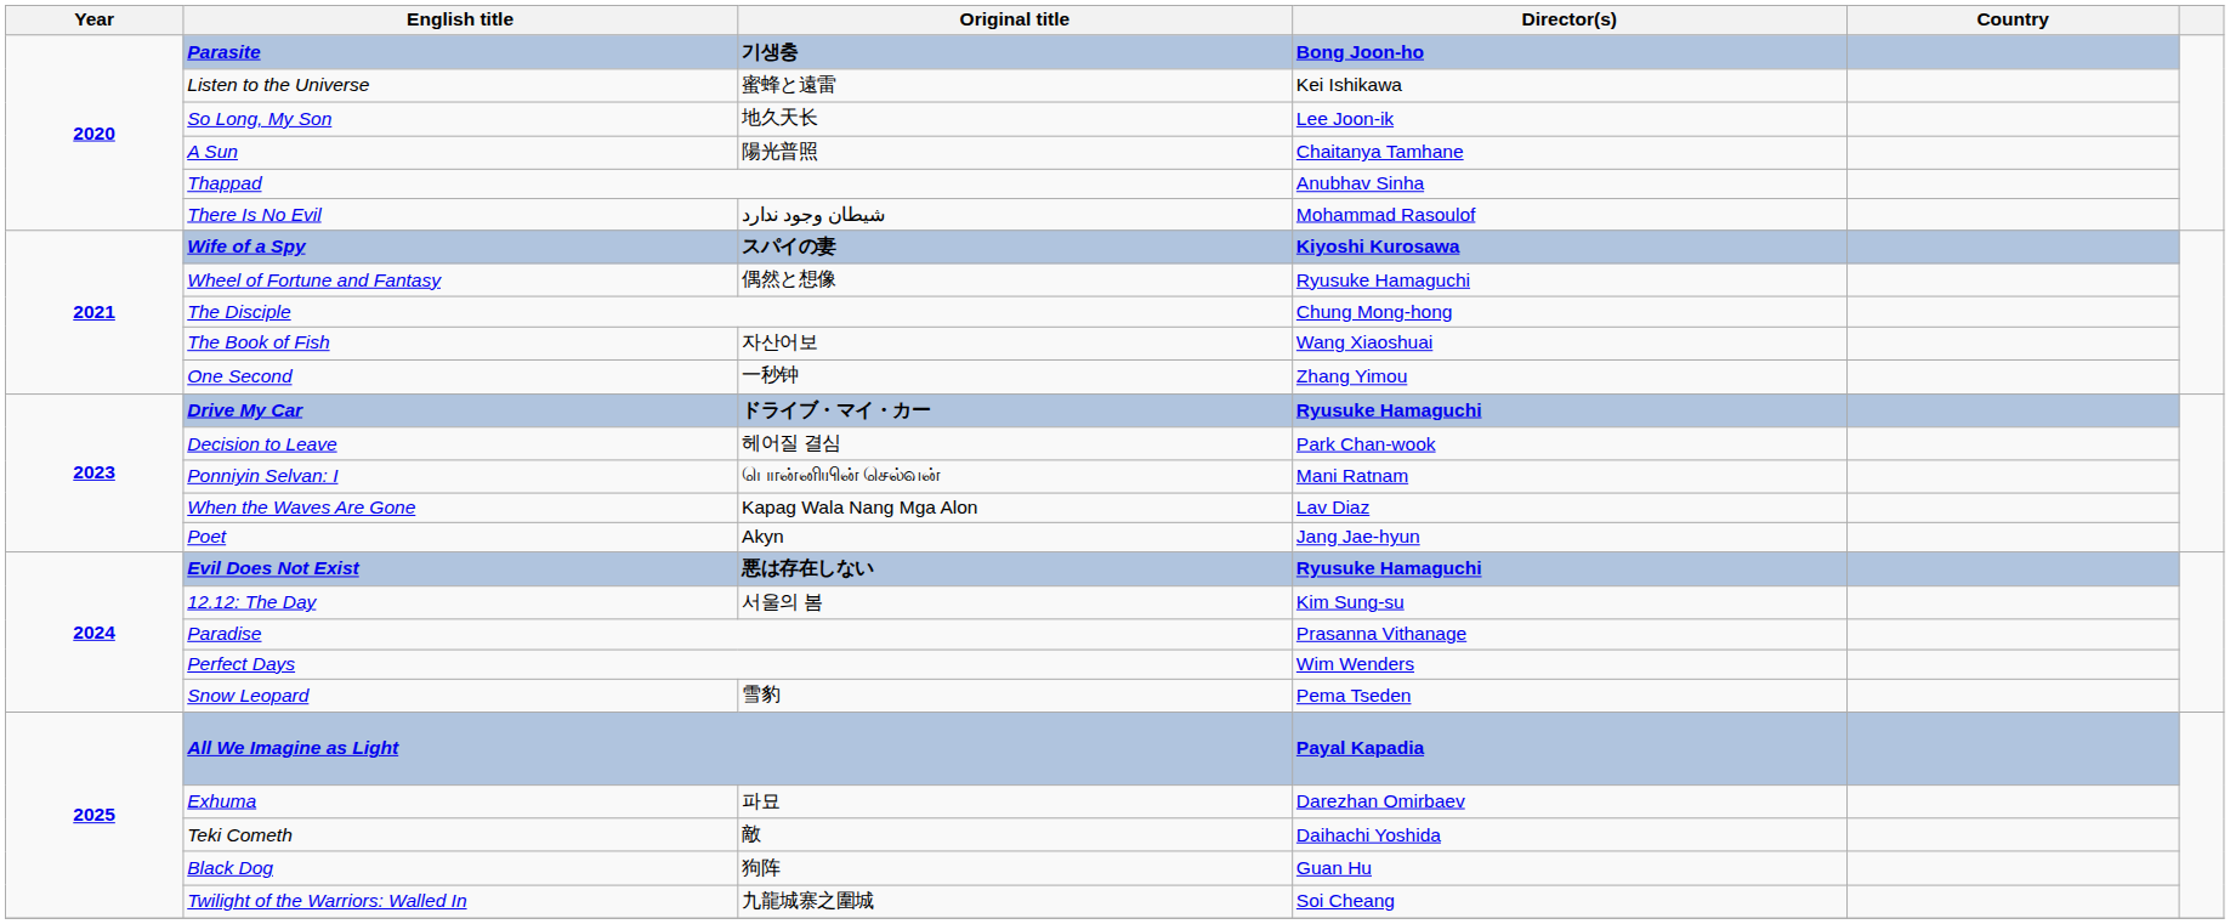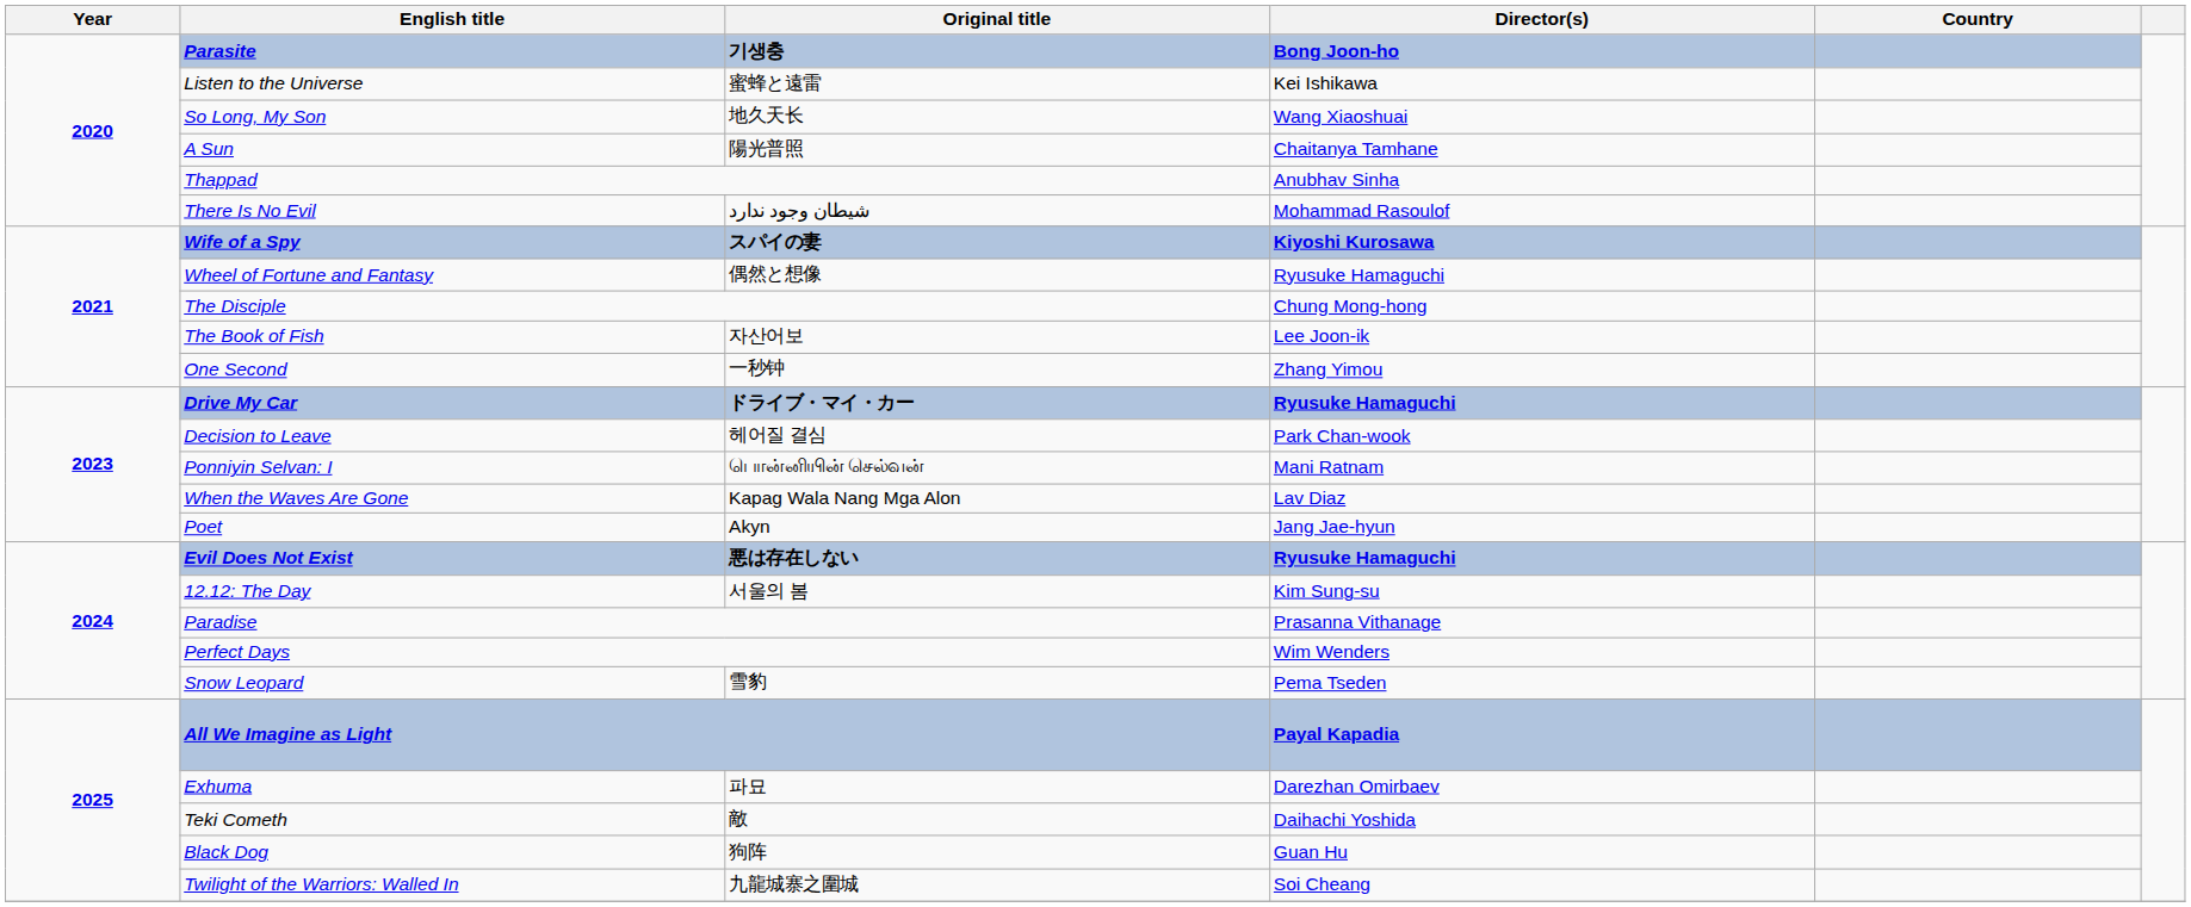So Long, My Son | Director(s): Lee Joon-ik -> Wang Xiaoshuai
The Book of Fish | Director(s): Wang Xiaoshuai -> Lee Joon-ik
